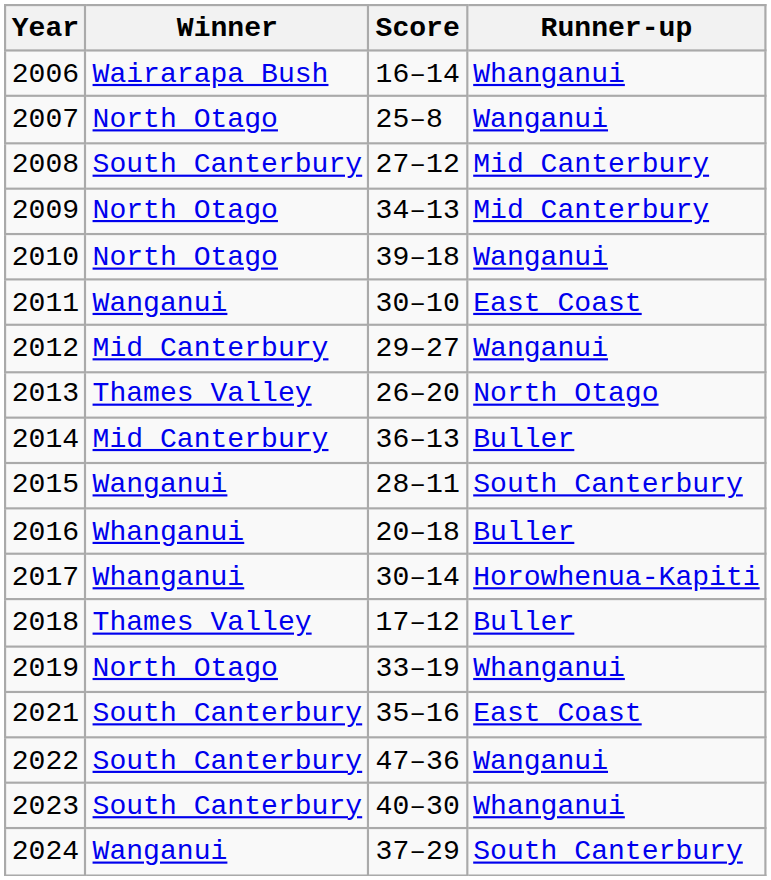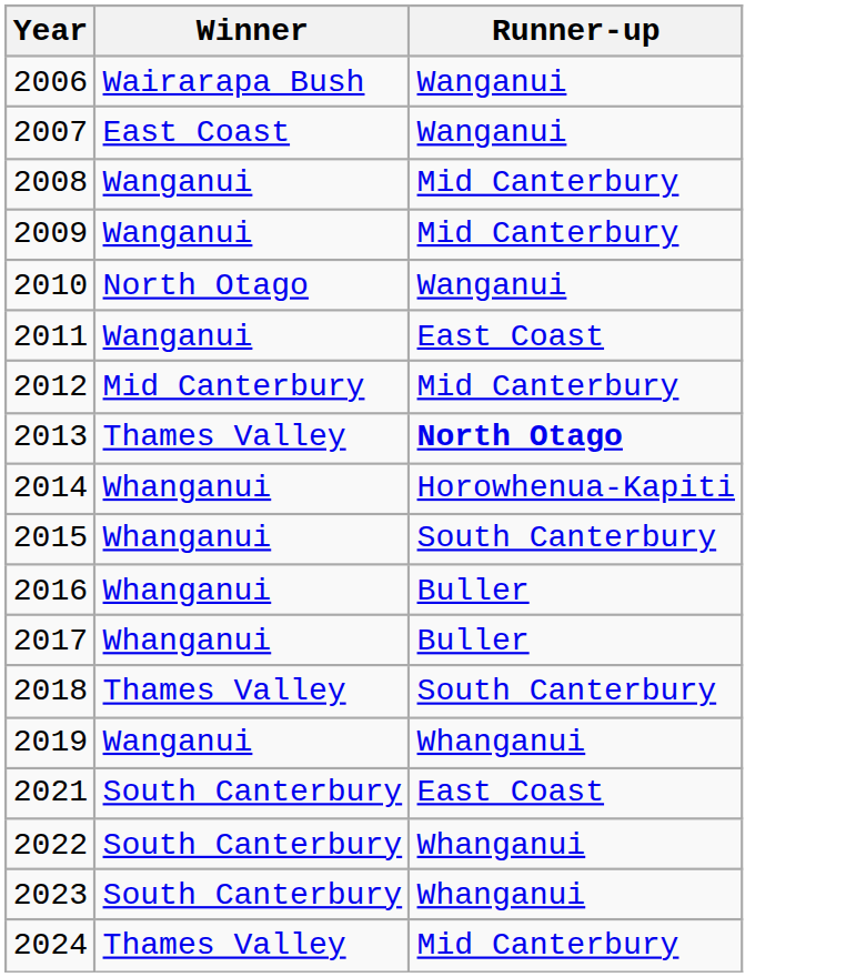- column: Score | 16–14 | 25–8 | 27–12 | 34–13 | 39–18 | 30–10 | 29–27 | 26–20 | 36–13 | 28–11 | 20–18 | 30–14 | 17–12 | 33–19 | 35–16 | 47–36 | 40–30 | 37–29
2006 | Runner-up: Whanganui -> Wanganui
2007 | Winner: North Otago -> East Coast
2008 | Winner: South Canterbury -> Wanganui
2009 | Winner: North Otago -> Wanganui
2012 | Runner-up: Wanganui -> Mid Canterbury
2013 | Runner-up: normal -> bold
2014 | Winner: Mid Canterbury -> Whanganui
2014 | Runner-up: Buller -> Horowhenua-Kapiti
2015 | Winner: Wanganui -> Whanganui
2017 | Runner-up: Horowhenua-Kapiti -> Buller
2018 | Runner-up: Buller -> South Canterbury
2019 | Winner: North Otago -> Wanganui
2022 | Runner-up: Wanganui -> Whanganui
2024 | Winner: Wanganui -> Thames Valley
2024 | Runner-up: South Canterbury -> Mid Canterbury
